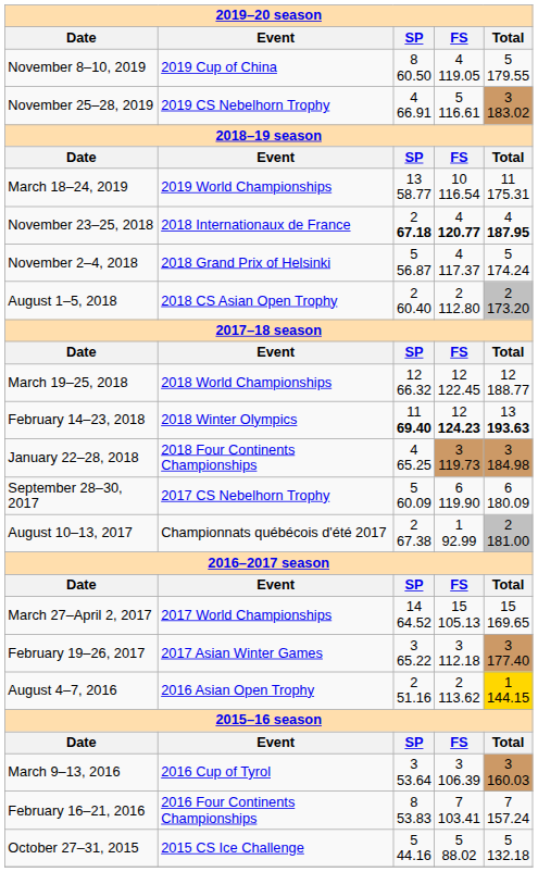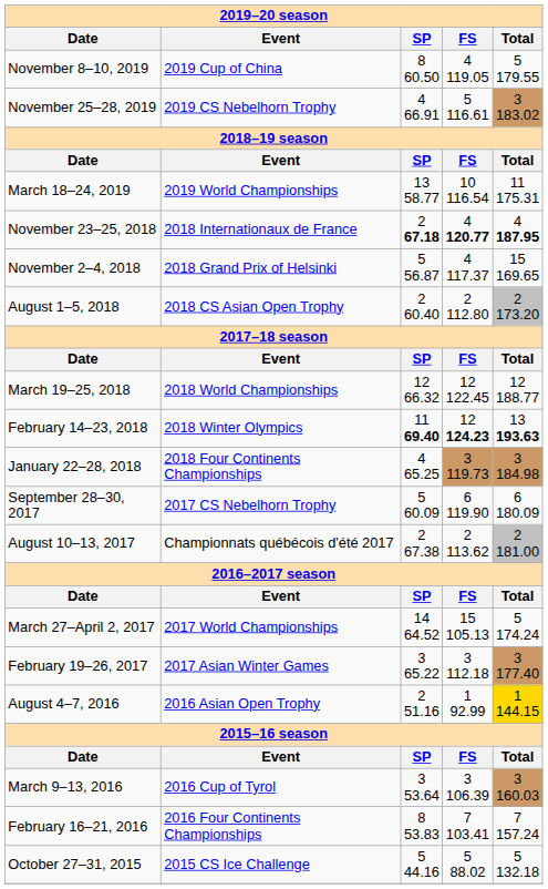November 2–4, 2018 | 2019–20 season / Total: 5 174.24 -> 15 169.65
August 10–13, 2017 | 2019–20 season / FS: 1 92.99 -> 2 113.62
March 27–April 2, 2017 | 2019–20 season / Total: 15 169.65 -> 5 174.24
August 4–7, 2016 | 2019–20 season / FS: 2 113.62 -> 1 92.99
